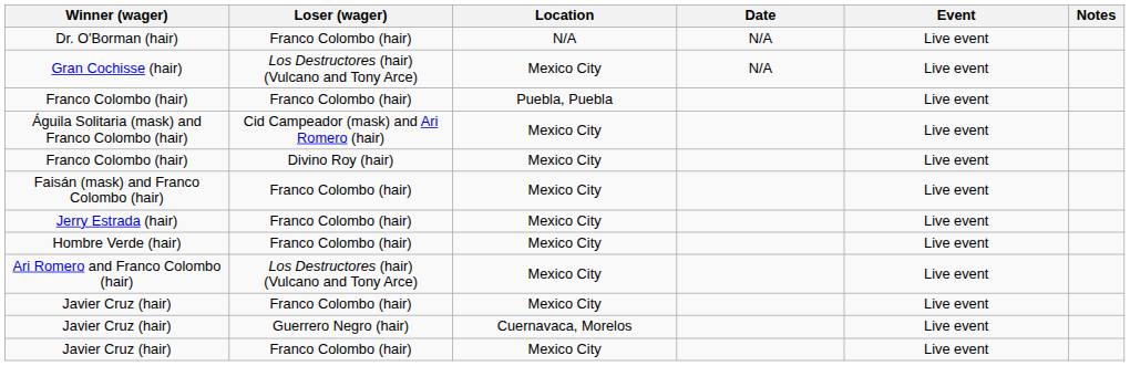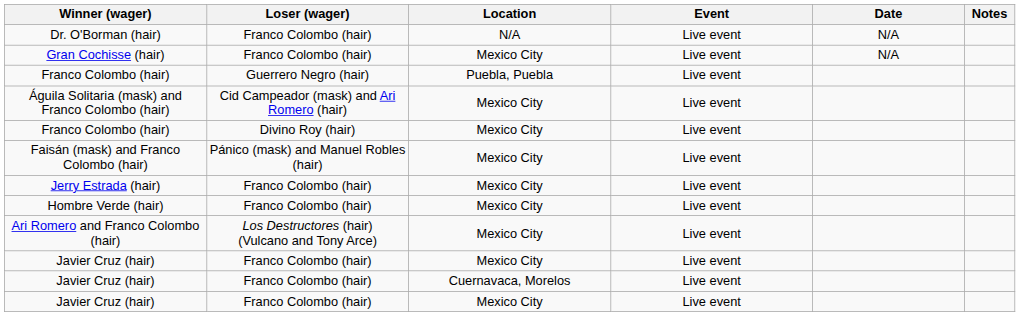columns swapped: Event <-> Date
Gran Cochisse (hair) | Loser (wager): Los Destructores (hair) (Vulcano and Tony Arce) -> Franco Colombo (hair)
Franco Colombo (hair) / Puebla, Puebla | Loser (wager): Franco Colombo (hair) -> Guerrero Negro (hair)
Faisán (mask) and Franco Colombo (hair) | Loser (wager): Franco Colombo (hair) -> Pánico (mask) and Manuel Robles (hair)
Javier Cruz (hair) / Cuernavaca, Morelos | Loser (wager): Guerrero Negro (hair) -> Franco Colombo (hair)
